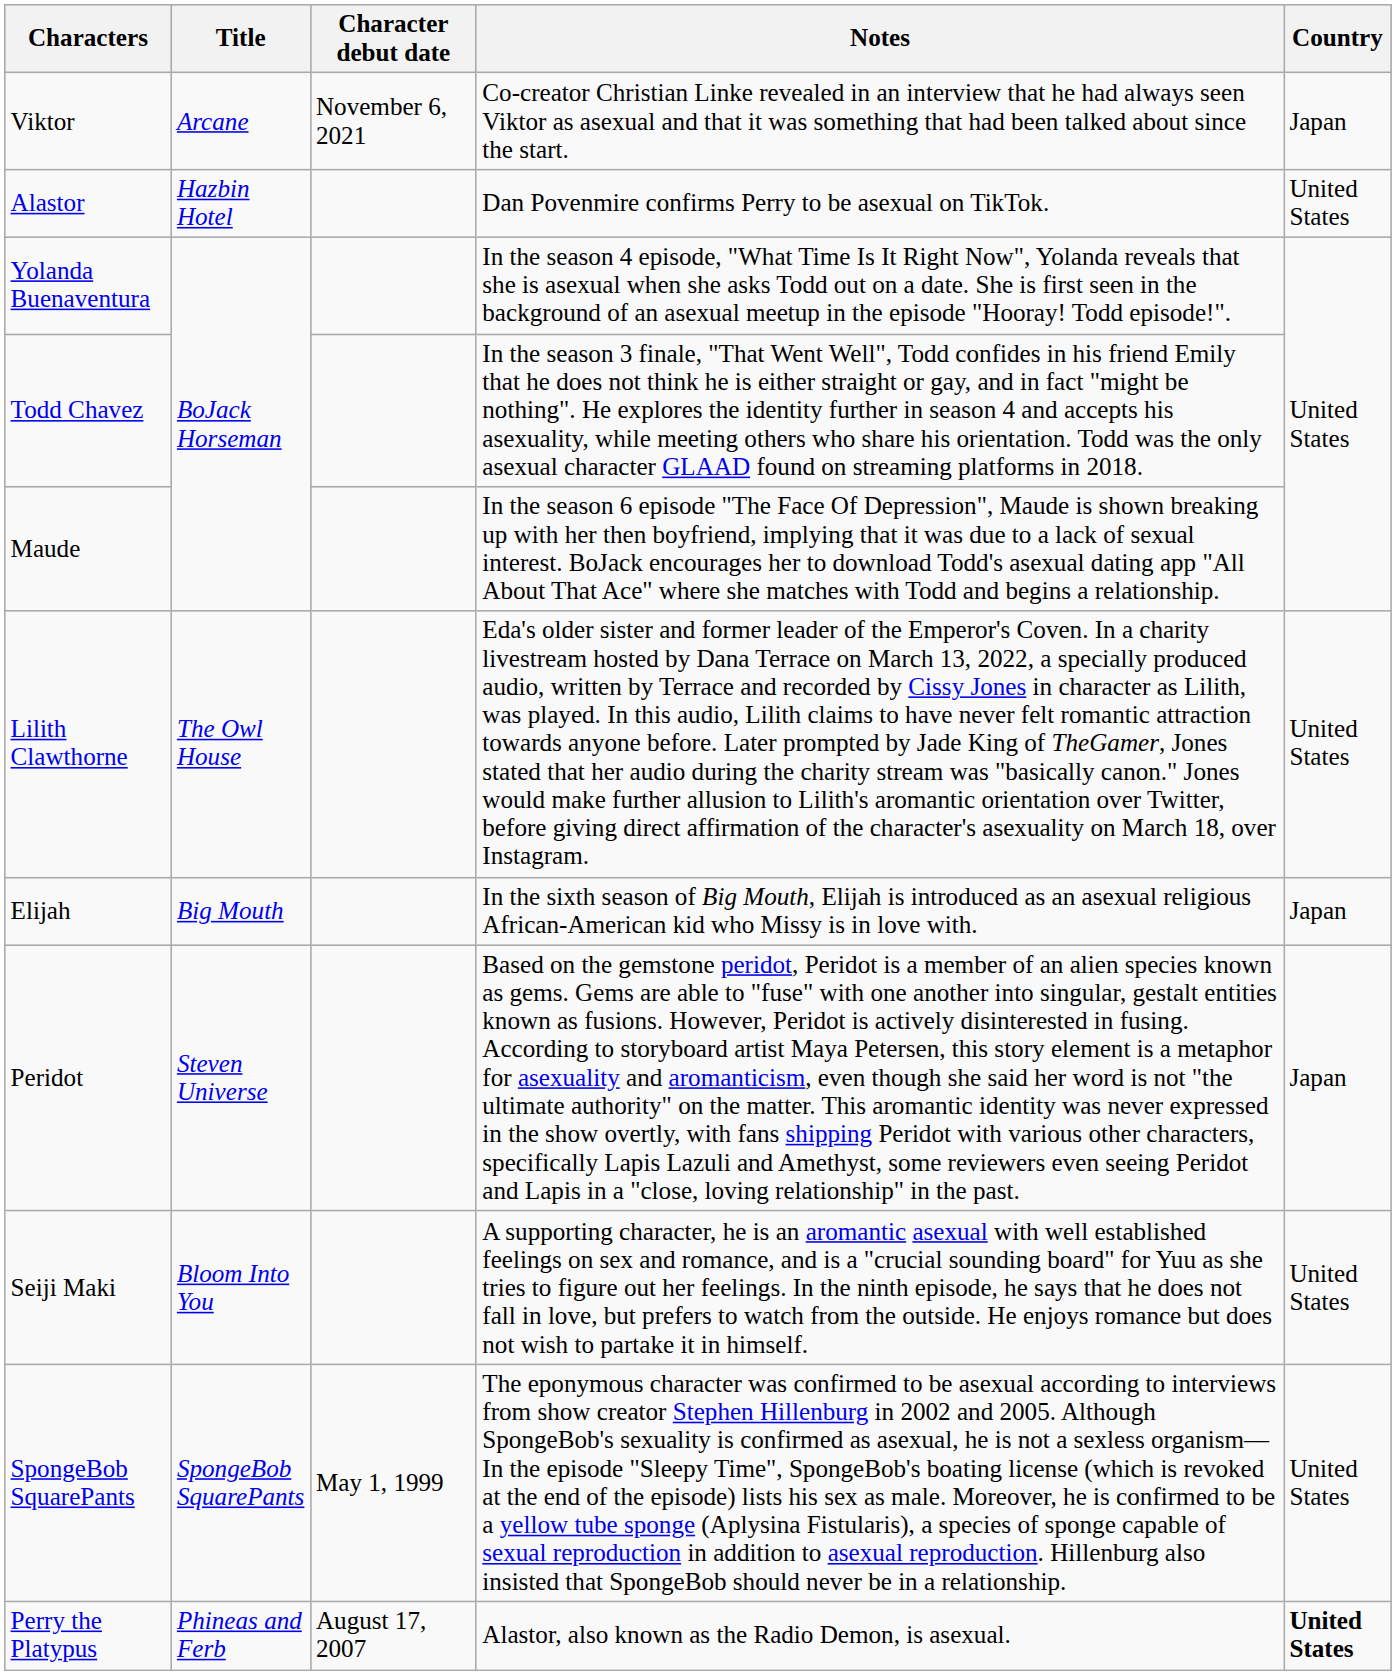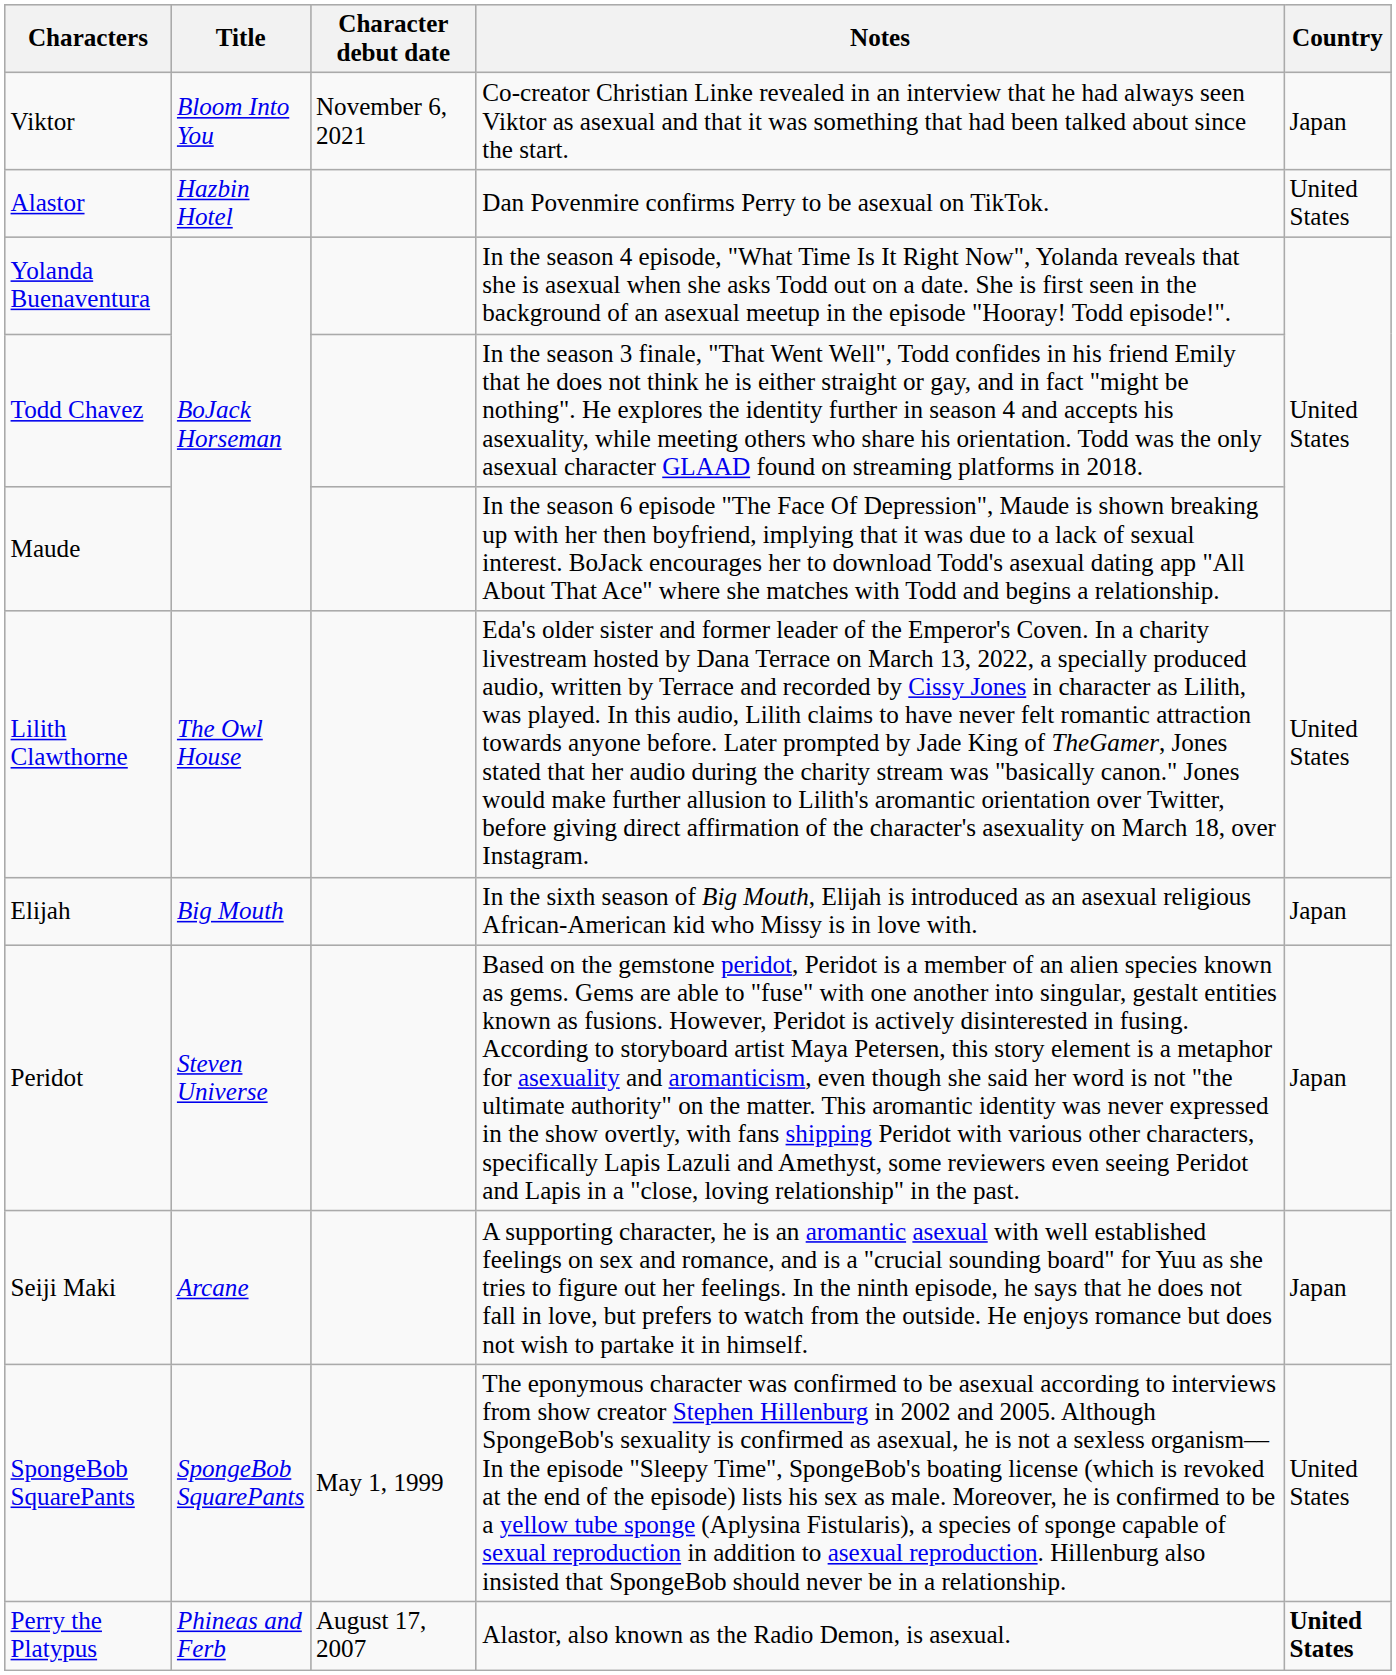Viktor | Title: Arcane -> Bloom Into You
Seiji Maki | Title: Bloom Into You -> Arcane
Seiji Maki | Country: United States -> Japan
